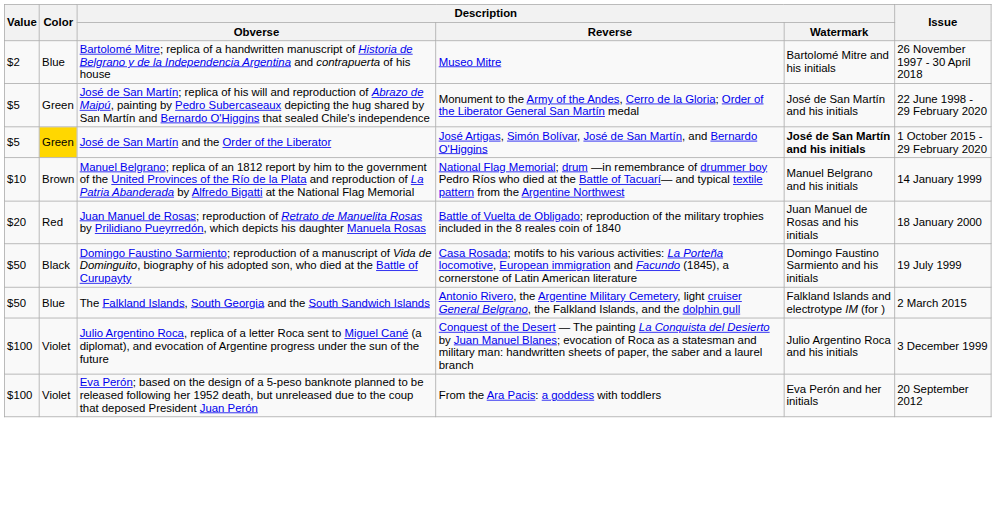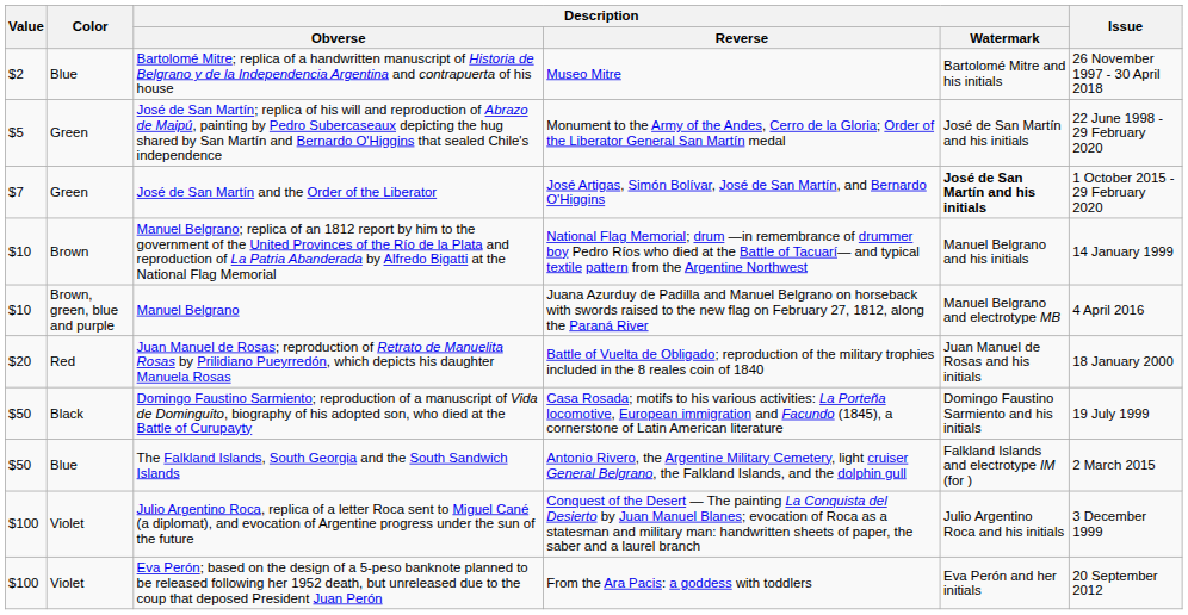José de San Martín and the Order of the Liberator | Value: $5 -> $7
José de San Martín and the Order of the Liberator | Color: gold background -> no background
+ row: $10 | Brown, green, blue and purple | Manuel Belgrano | Juana Azurduy de Padilla and Manuel Belgrano on horseback with swords raised to the new flag on February 27, 1812, along the Paraná River | Manuel Belgrano and electrotype MB | 4 April 2016
